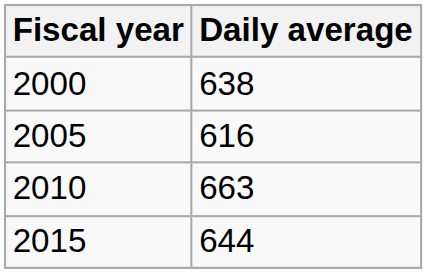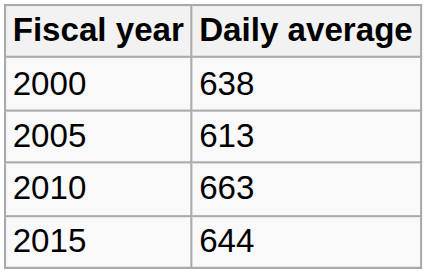2005 | Daily average: 616 -> 613
